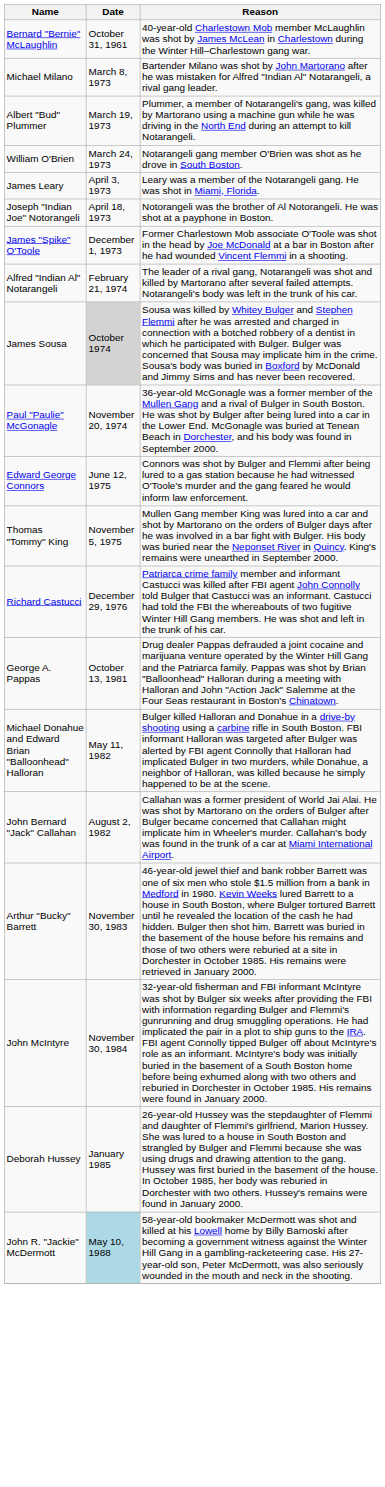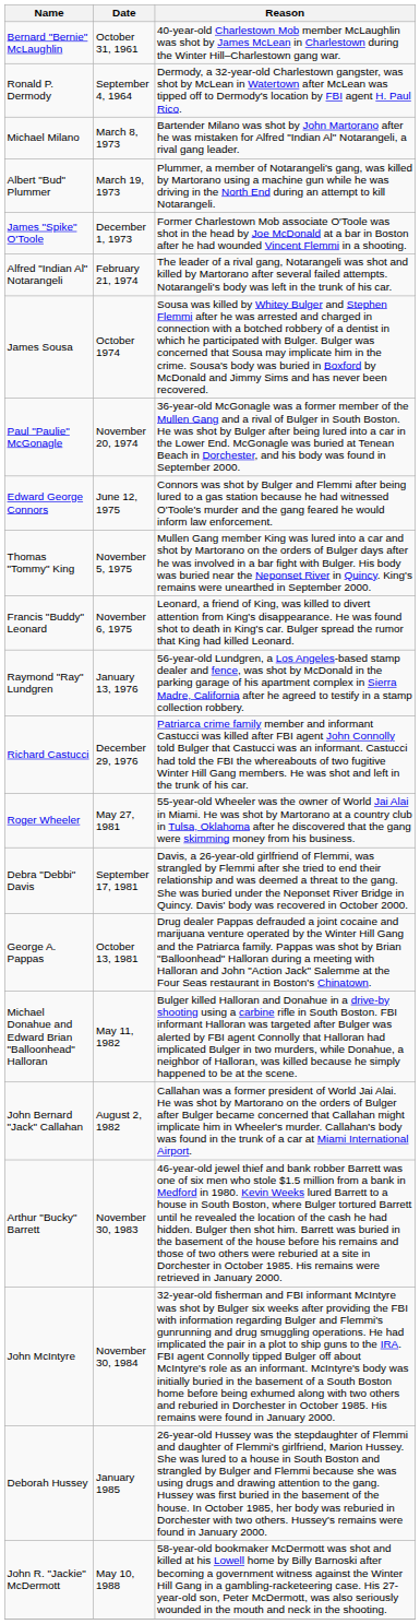+ row: Ronald P. Dermody | September 4, 1964 | Dermody, a 32-year-old Charlestown gangster, was shot by McLean in Watertown after McLean was tipped off to Dermody's location by FBI agent H. Paul Rico.
- row: William O'Brien | March 24, 1973 | Notarangeli gang member O'Brien was shot as he drove in South Boston.
- row: James Leary | April 3, 1973 | Leary was a member of the Notarangeli gang. He was shot in Miami, Florida.
- row: Joseph "Indian Joe" Notorangeli | April 18, 1973 | Notorangeli was the brother of Al Notorangeli. He was shot at a payphone in Boston.
James Sousa | Date: lightgrey background -> no background
+ row: Francis "Buddy" Leonard | November 6, 1975 | Leonard, a friend of King, was killed to divert attention from King's disappearance. He was found shot to death in King's car. Bulger spread the rumor that King had killed Leonard.
+ row: Raymond "Ray" Lundgren | January 13, 1976 | 56-year-old Lundgren, a Los Angeles-based stamp dealer and fence, was shot by McDonald in the parking garage of his apartment complex in Sierra Madre, California after he agreed to testify in a stamp collection robbery.
+ row: Roger Wheeler | May 27, 1981 | 55-year-old Wheeler was the owner of World Jai Alai in Miami. He was shot by Martorano at a country club in Tulsa, Oklahoma after he discovered that the gang were skimming money from his business.
+ row: Debra "Debbi" Davis | September 17, 1981 | Davis, a 26-year-old girlfriend of Flemmi, was strangled by Flemmi after she tried to end their relationship and was deemed a threat to the gang. She was buried under the Neponset River Bridge in Quincy. Davis' body was recovered in October 2000.
John R. "Jackie" McDermott | Date: lightblue background -> no background
